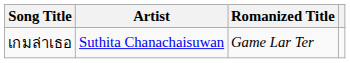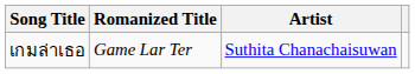columns swapped: Romanized Title <-> Artist
